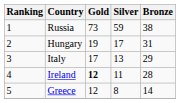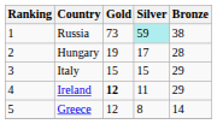Russia | Silver: no background -> paleturquoise background
Hungary | Bronze: 31 -> 28
Italy | Gold: 17 -> 15
Italy | Silver: 13 -> 15
Ireland | Bronze: 28 -> 29
